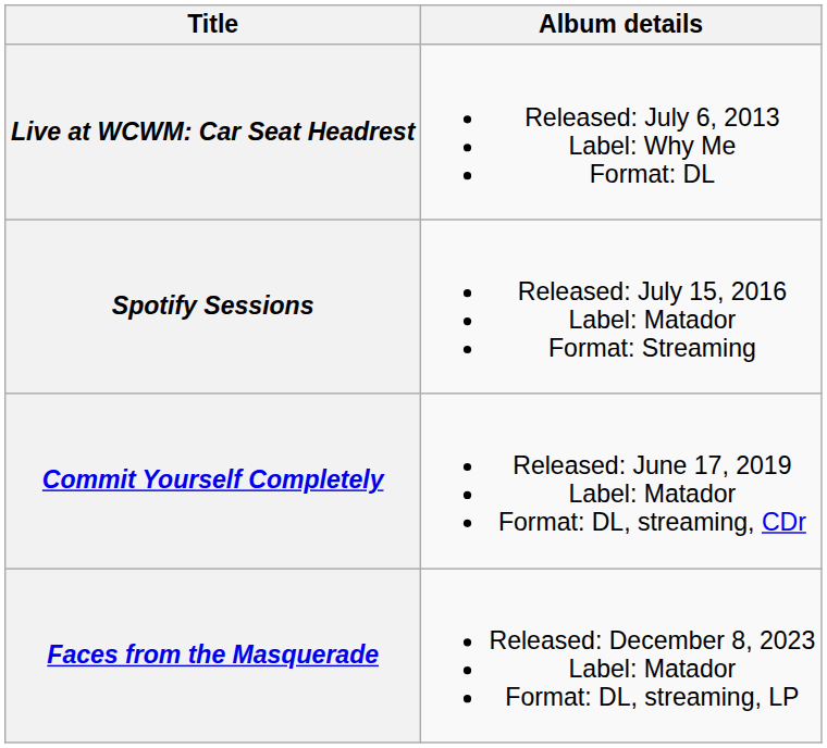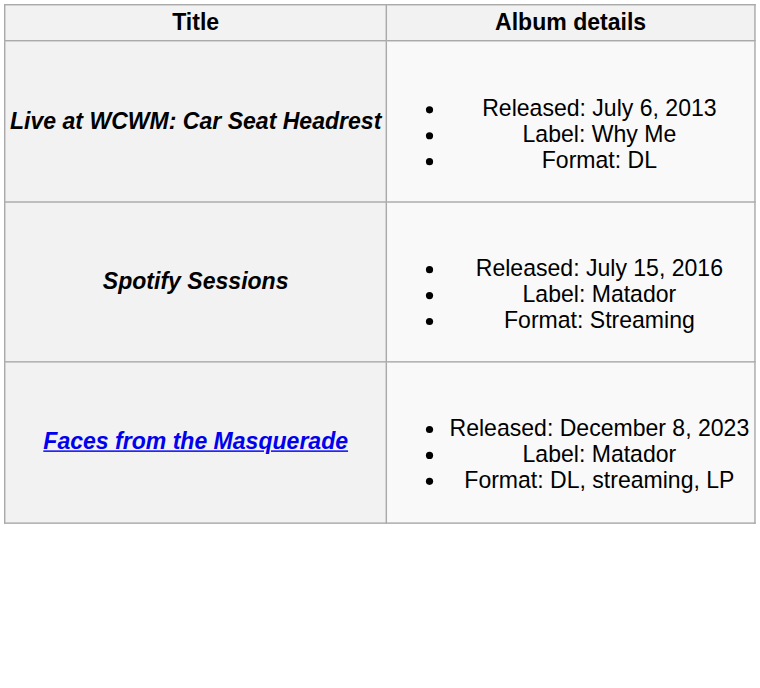- row: Commit Yourself Completely | Released: June 17, 2019 Label: Matador Format: DL, streaming, CDr
